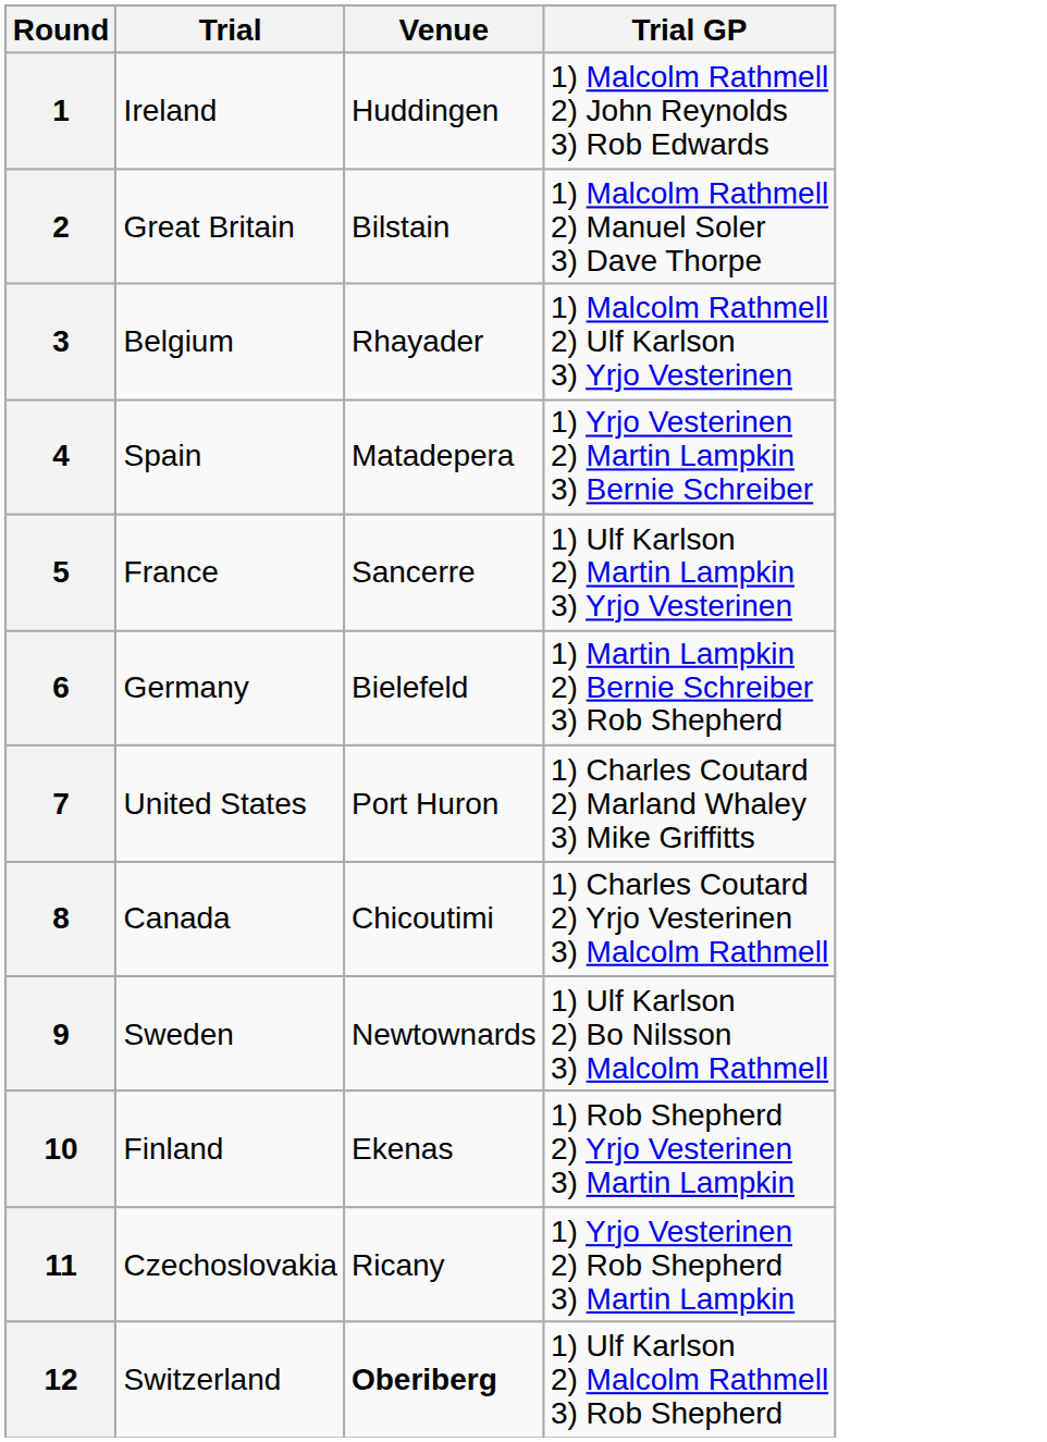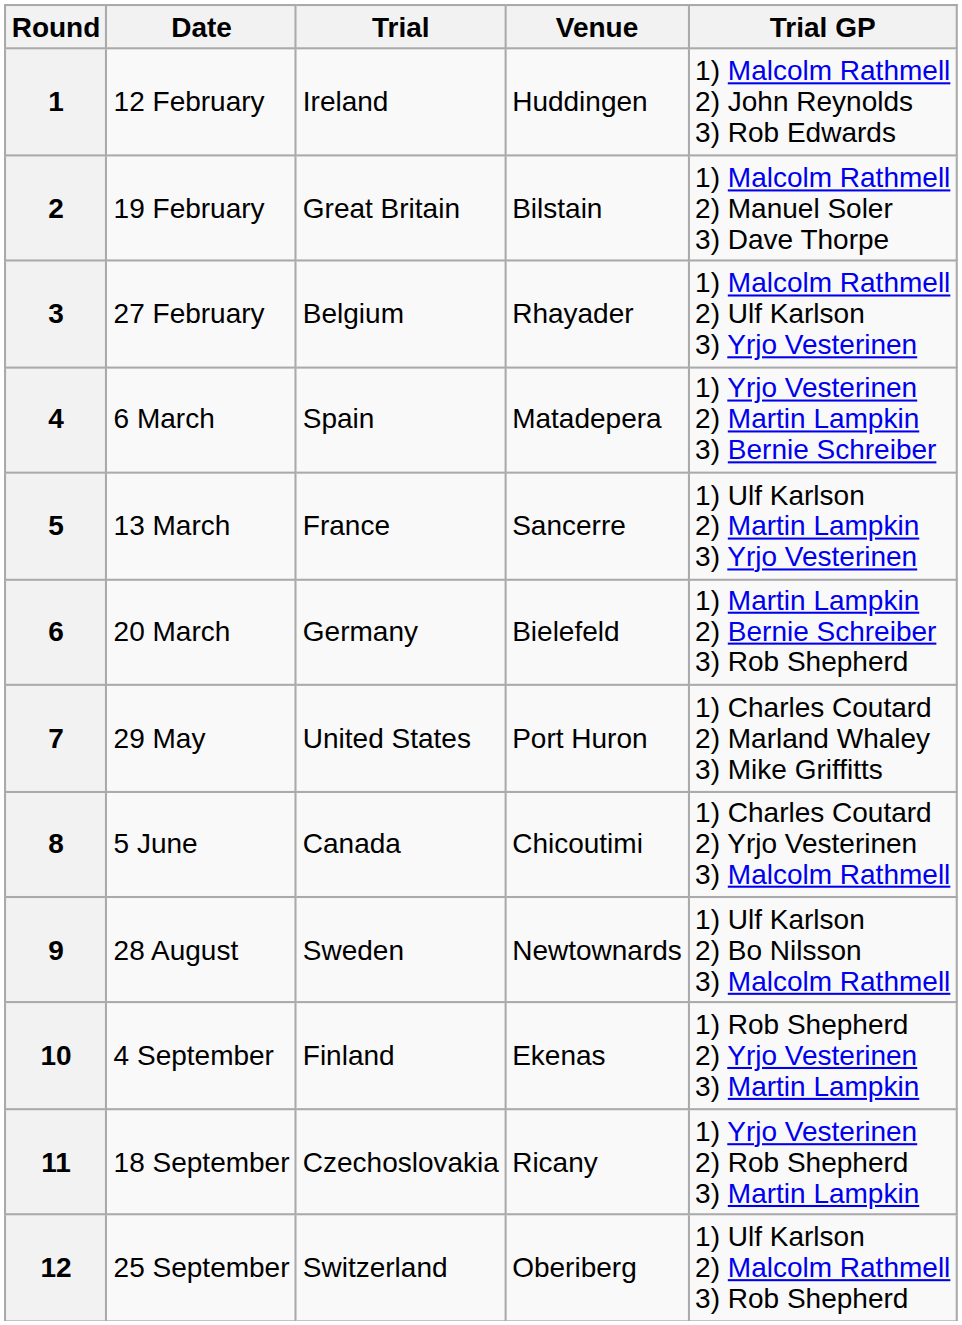+ column: Date | 12 February | 19 February | 27 February | 6 March | 13 March | 20 March | 29 May | 5 June | 28 August | 4 September | 18 September | 25 September
12 | Venue: bold -> normal
